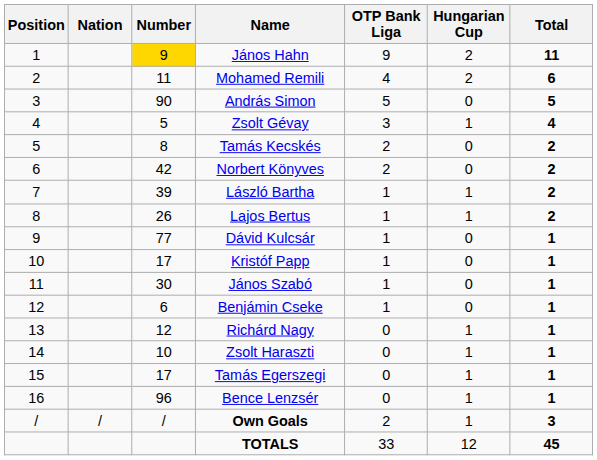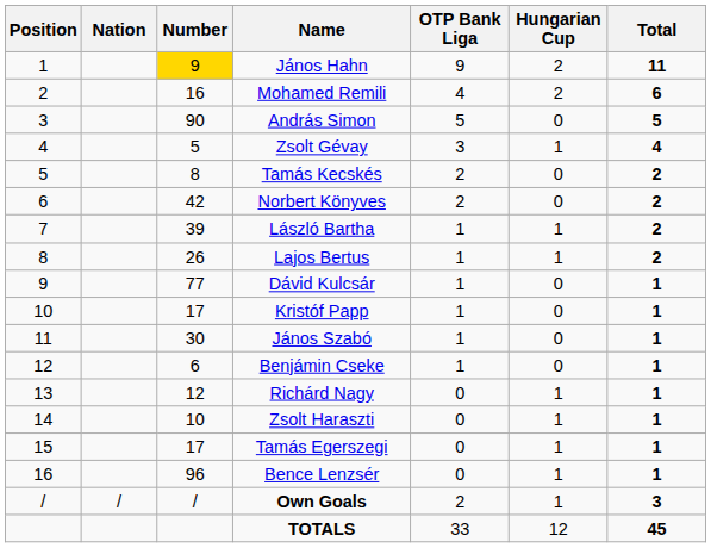Mohamed Remili | Number: 11 -> 16
